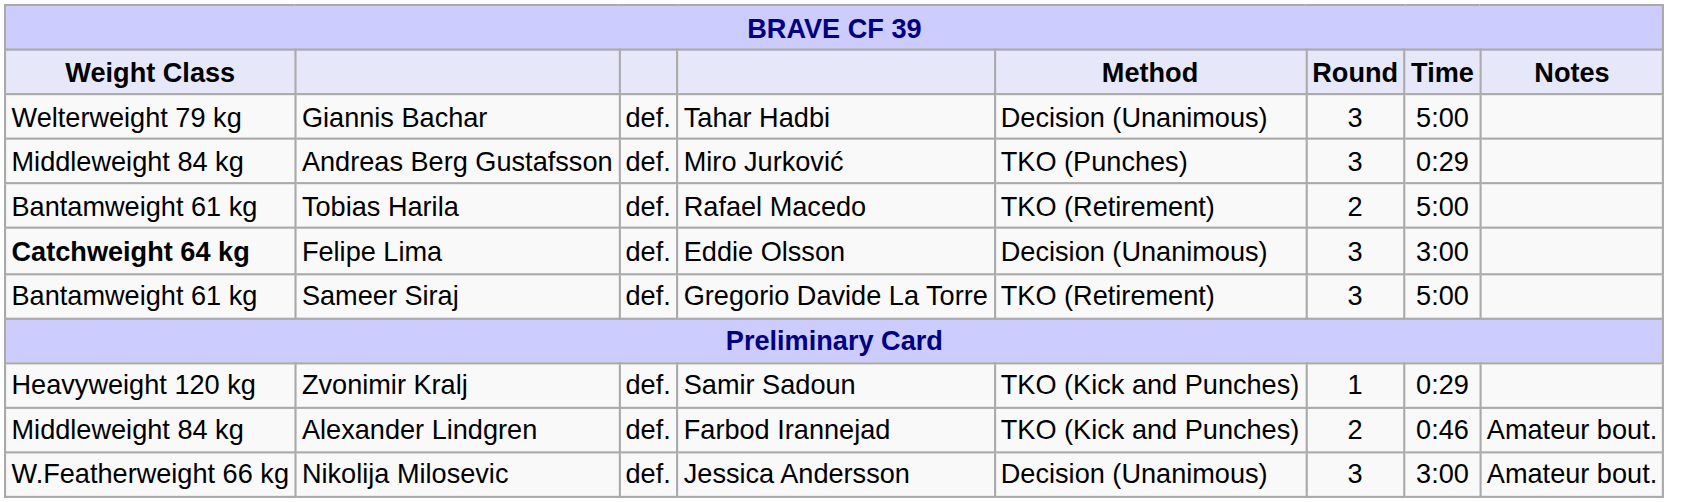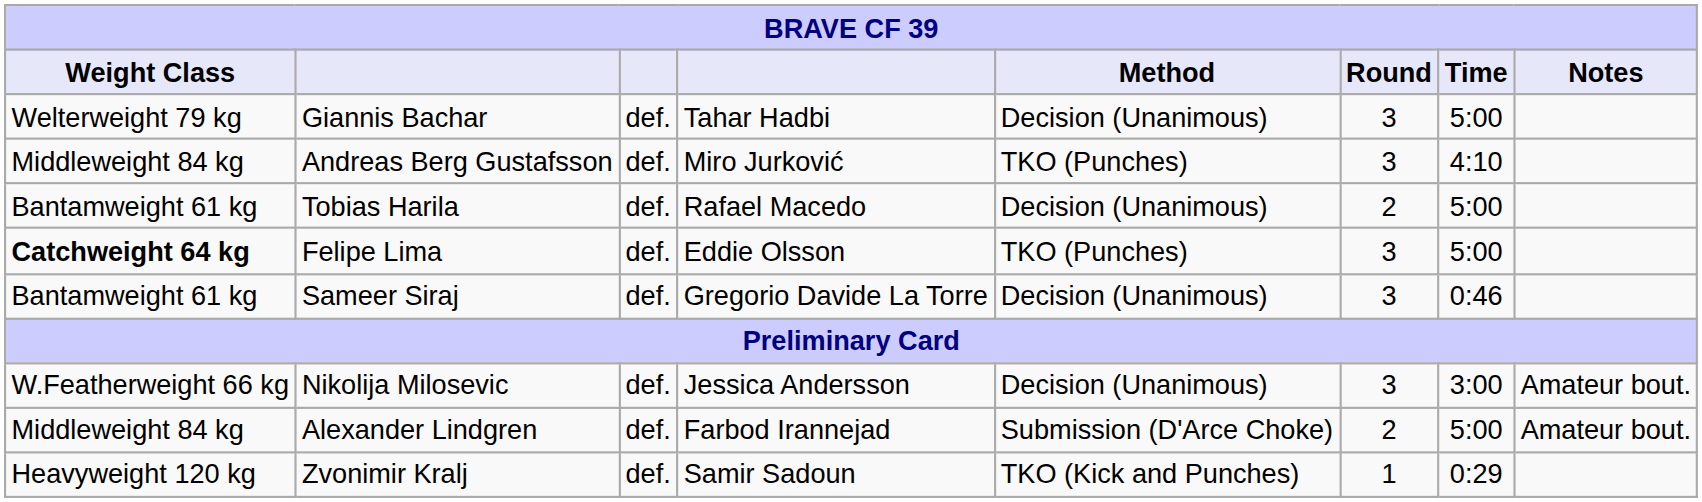Andreas Berg Gustafsson | Time: 0:29 -> 4:10
Tobias Harila | Method: TKO (Retirement) -> Decision (Unanimous)
Felipe Lima | Method: Decision (Unanimous) -> TKO (Punches)
Felipe Lima | Time: 3:00 -> 5:00
Sameer Siraj | Method: TKO (Retirement) -> Decision (Unanimous)
Sameer Siraj | Time: 5:00 -> 0:46
rows swapped: Zvonimir Kralj <-> Nikolija Milosevic
Alexander Lindgren | Method: TKO (Kick and Punches) -> Submission (D'Arce Choke)
Alexander Lindgren | Time: 0:46 -> 5:00
